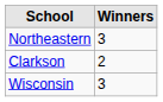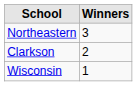Wisconsin | Winners: 3 -> 1
